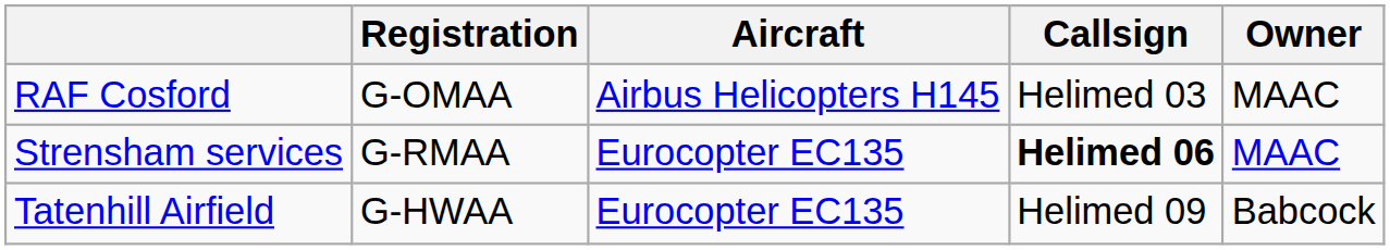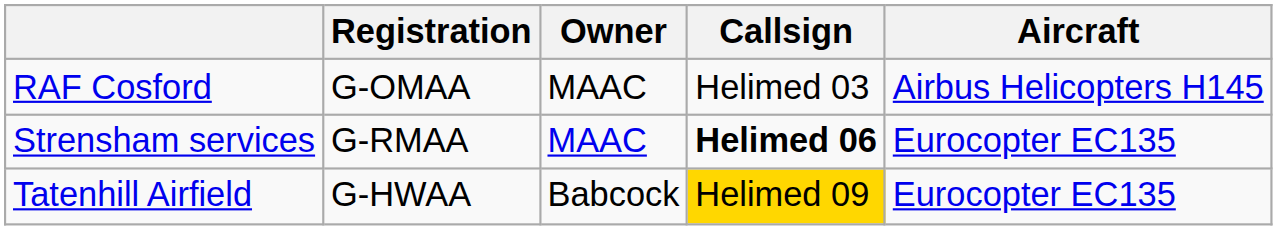columns swapped: Aircraft <-> Owner
Tatenhill Airfield | Callsign: no background -> gold background
